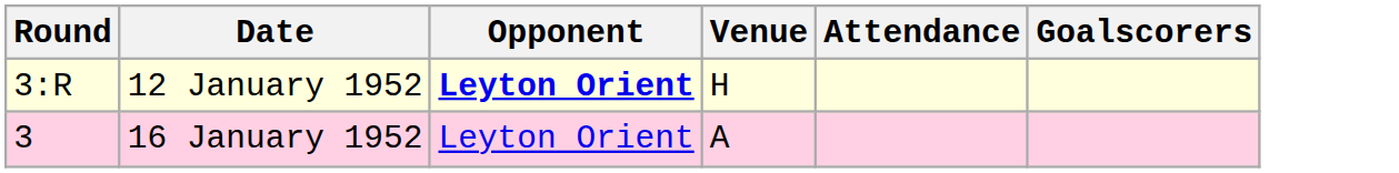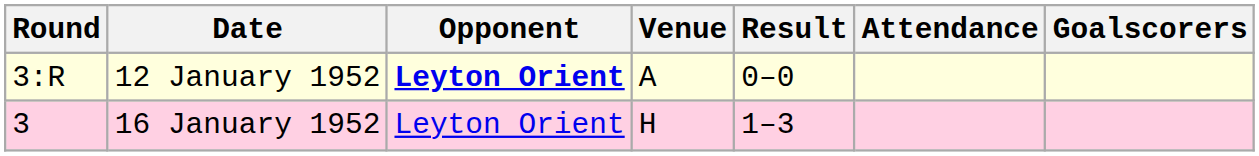+ column: Result | 0–0 | 1–3
12 January 1952 | Venue: H -> A
16 January 1952 | Venue: A -> H
